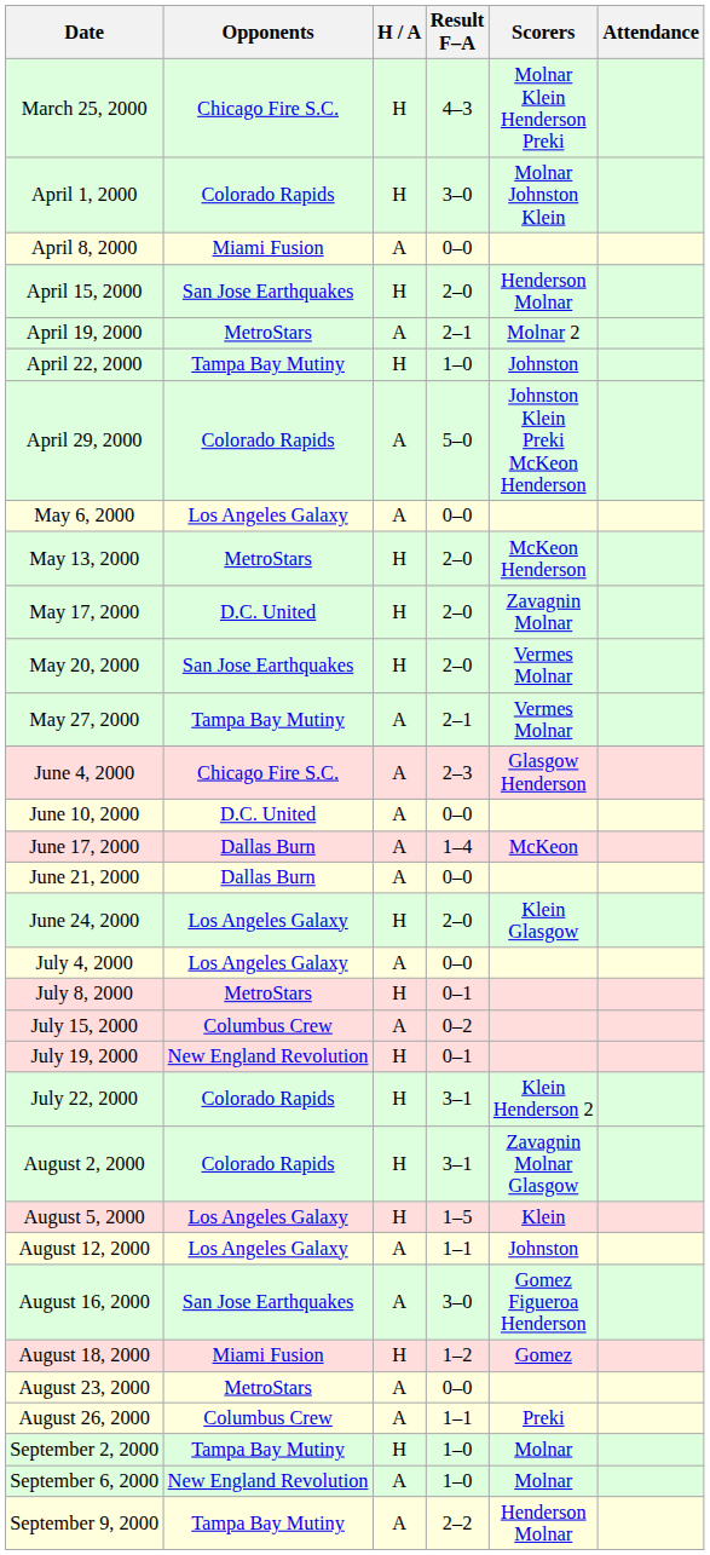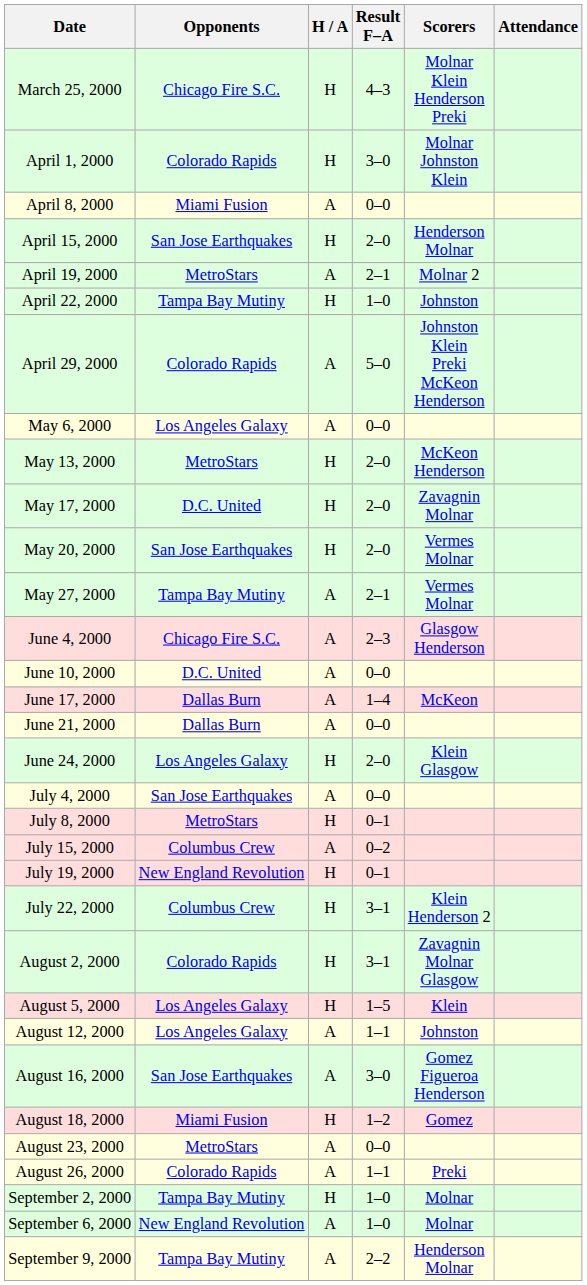July 4, 2000 | Opponents: Los Angeles Galaxy -> San Jose Earthquakes
July 22, 2000 | Opponents: Colorado Rapids -> Columbus Crew
August 26, 2000 | Opponents: Columbus Crew -> Colorado Rapids
